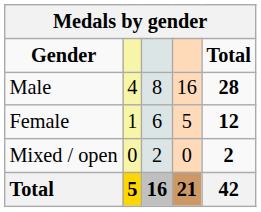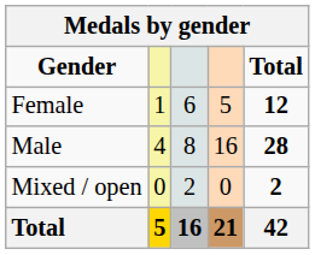rows swapped: Male <-> Female
